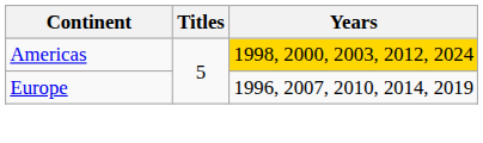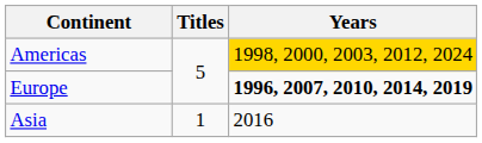Europe | Years: normal -> bold
+ row: Asia | 1 | 2016
